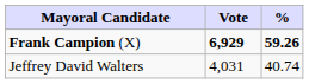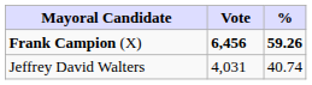Frank Campion (X) | Vote: 6,929 -> 6,456
